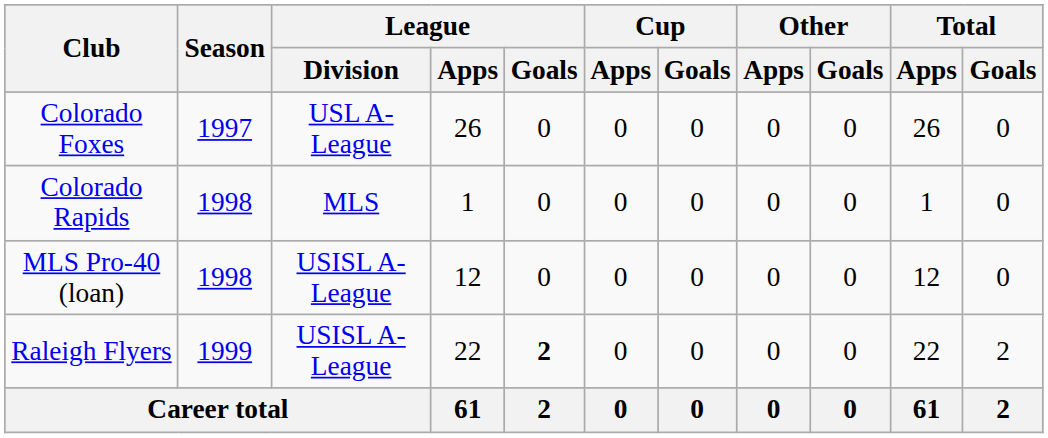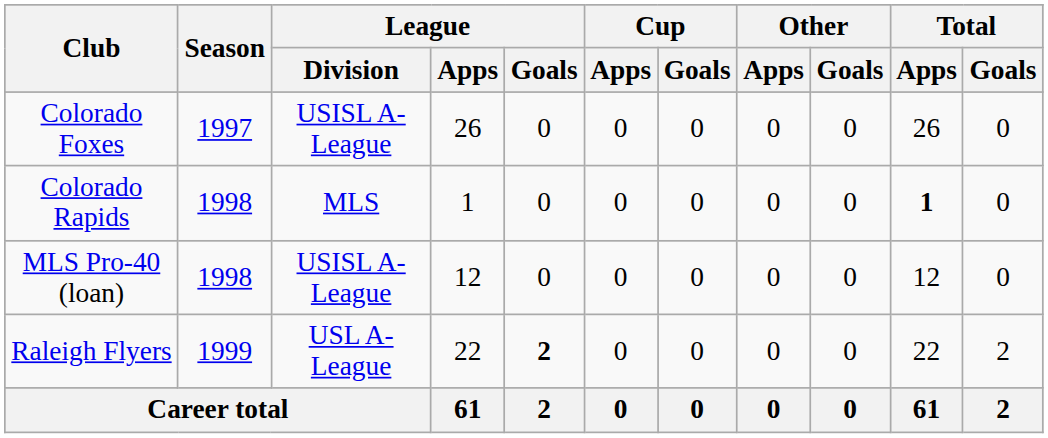Colorado Foxes | League / Division: USL A-League -> USISL A-League
Colorado Rapids | Total / Apps: normal -> bold
Raleigh Flyers | League / Division: USISL A-League -> USL A-League
